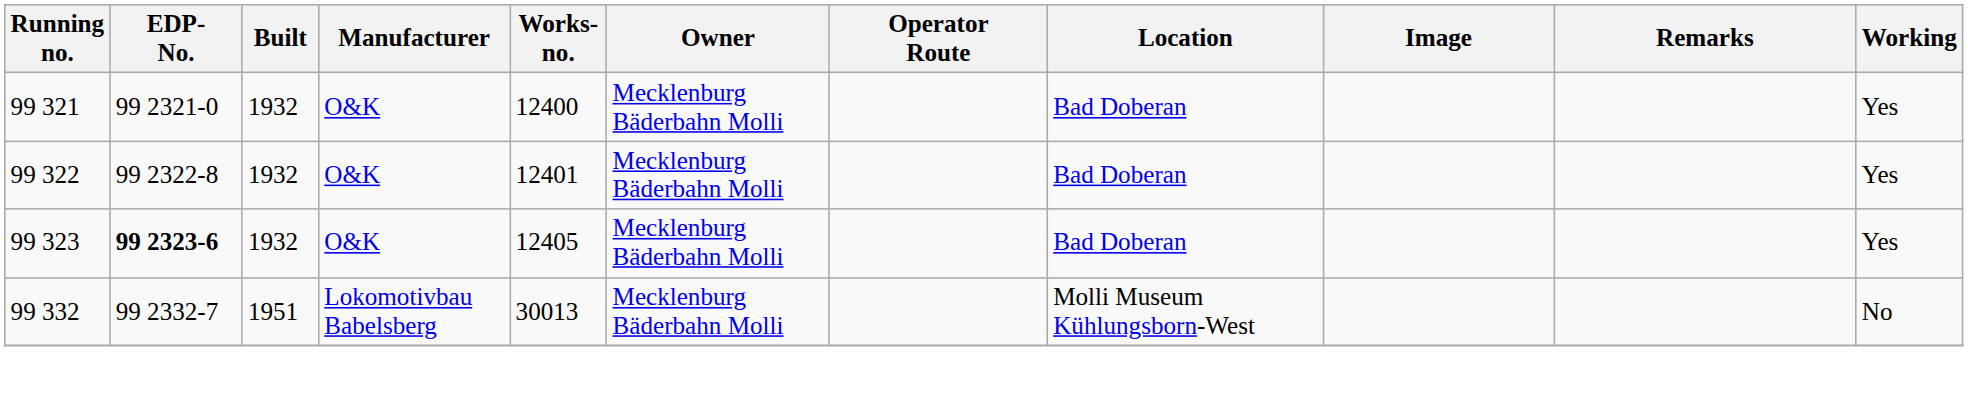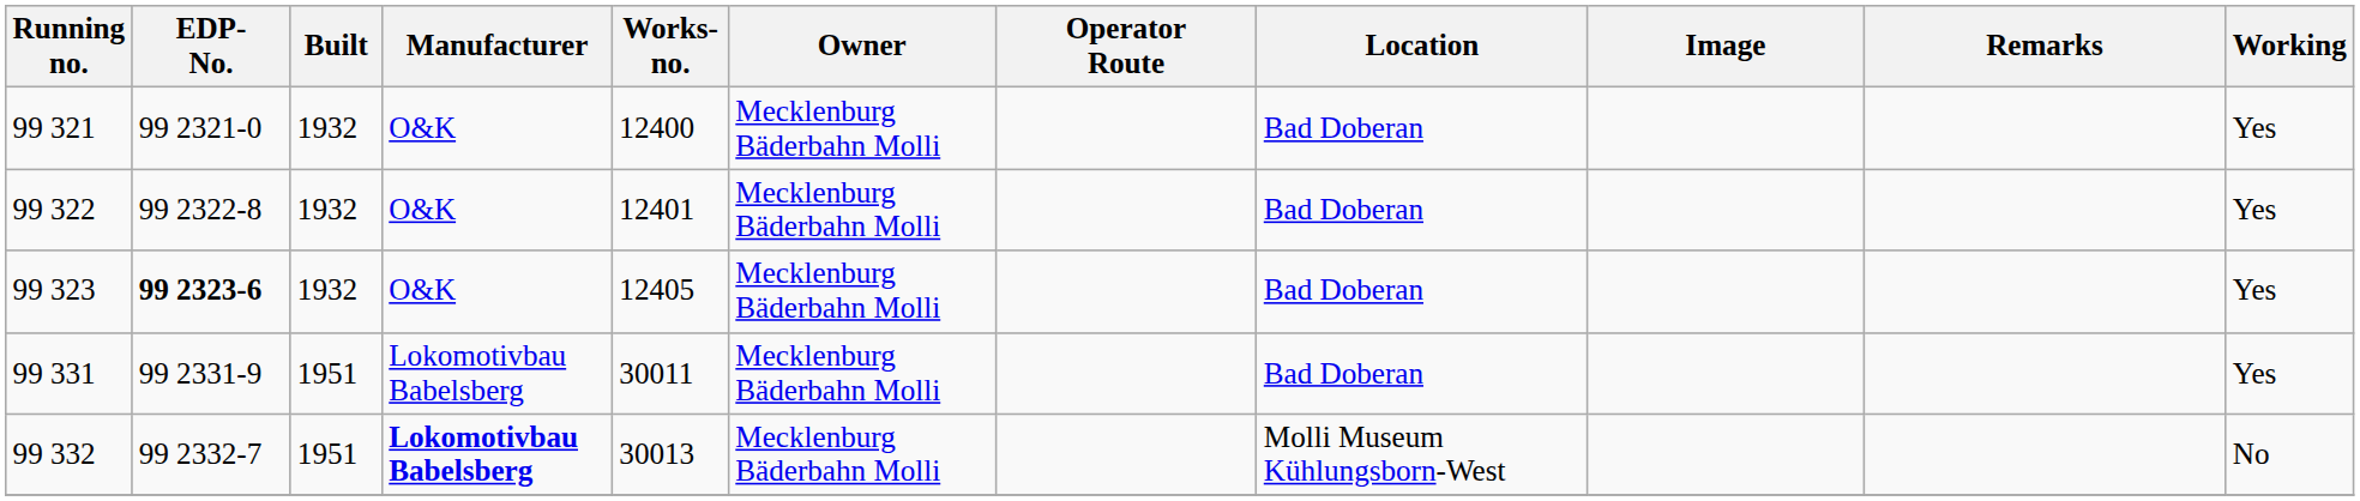+ row: 99 331 | 99 2331-9 | 1951 | Lokomotivbau Babelsberg | 30011 | Mecklenburg Bäderbahn Molli | Bad Doberan | Yes
99 332 | Manufacturer: normal -> bold
